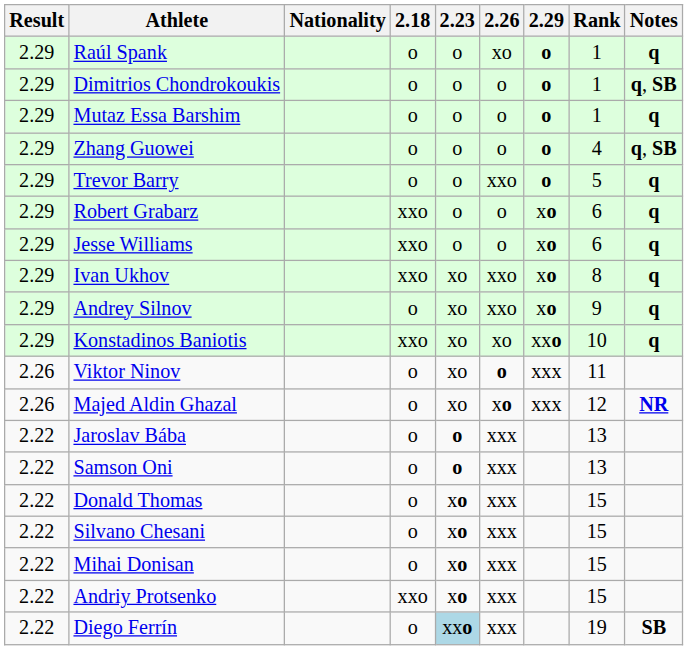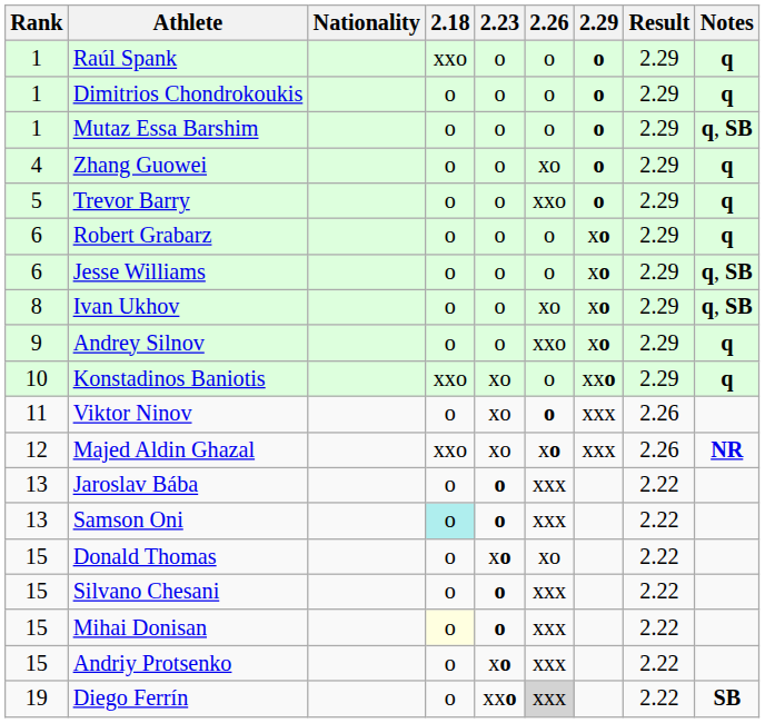columns swapped: Rank <-> Result
Raúl Spank | 2.18: o -> xxo
Raúl Spank | 2.26: xo -> o
Dimitrios Chondrokoukis | Notes: q, SB -> q
Mutaz Essa Barshim | Notes: q -> q, SB
Zhang Guowei | 2.26: o -> xo
Zhang Guowei | Notes: q, SB -> q
Robert Grabarz | 2.18: xxo -> o
Jesse Williams | 2.18: xxo -> o
Jesse Williams | Notes: q -> q, SB
Ivan Ukhov | 2.18: xxo -> o
Ivan Ukhov | 2.23: xo -> o
Ivan Ukhov | 2.26: xxo -> xo
Ivan Ukhov | Notes: q -> q, SB
Andrey Silnov | 2.23: xo -> o
Konstadinos Baniotis | 2.26: xo -> o
Majed Aldin Ghazal | 2.18: o -> xxo
Samson Oni | 2.18: no background -> paleturquoise background
Donald Thomas | 2.26: xxx -> xo
Silvano Chesani | 2.23: xo -> o
Mihai Donisan | 2.18: no background -> lightyellow background
Mihai Donisan | 2.23: xo -> o
Andriy Protsenko | 2.18: xxo -> o
Diego Ferrín | 2.23: lightblue background -> no background
Diego Ferrín | 2.26: no background -> lightgrey background
